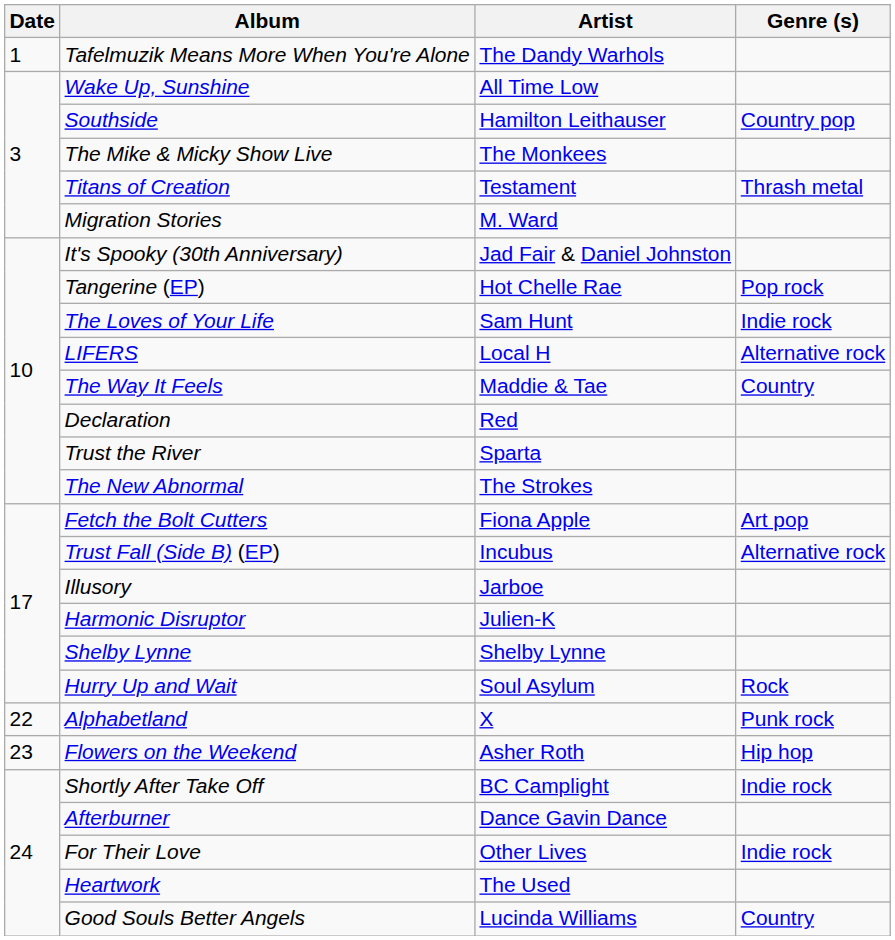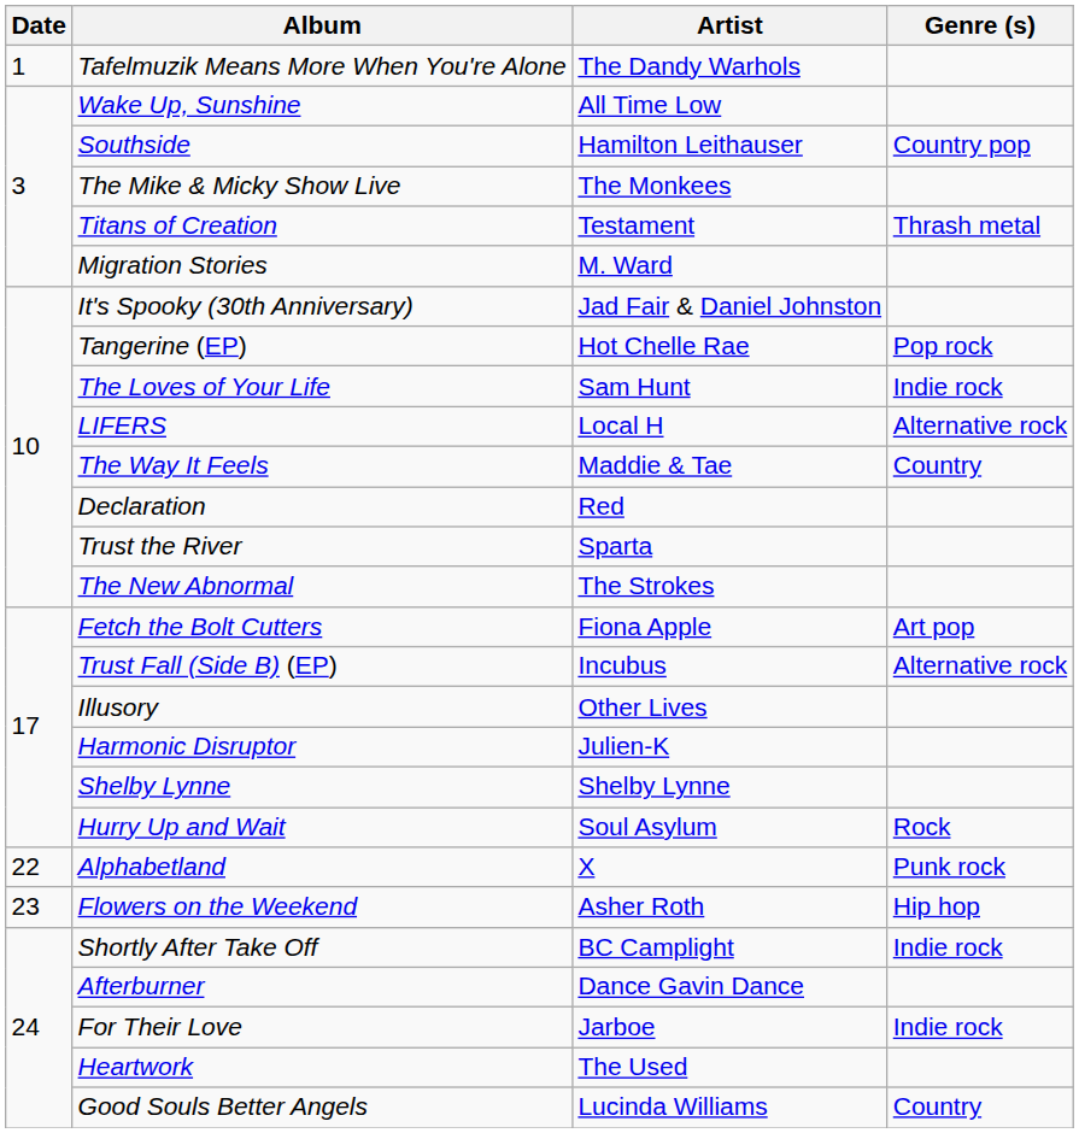Illusory | Artist: Jarboe -> Other Lives
For Their Love | Artist: Other Lives -> Jarboe
